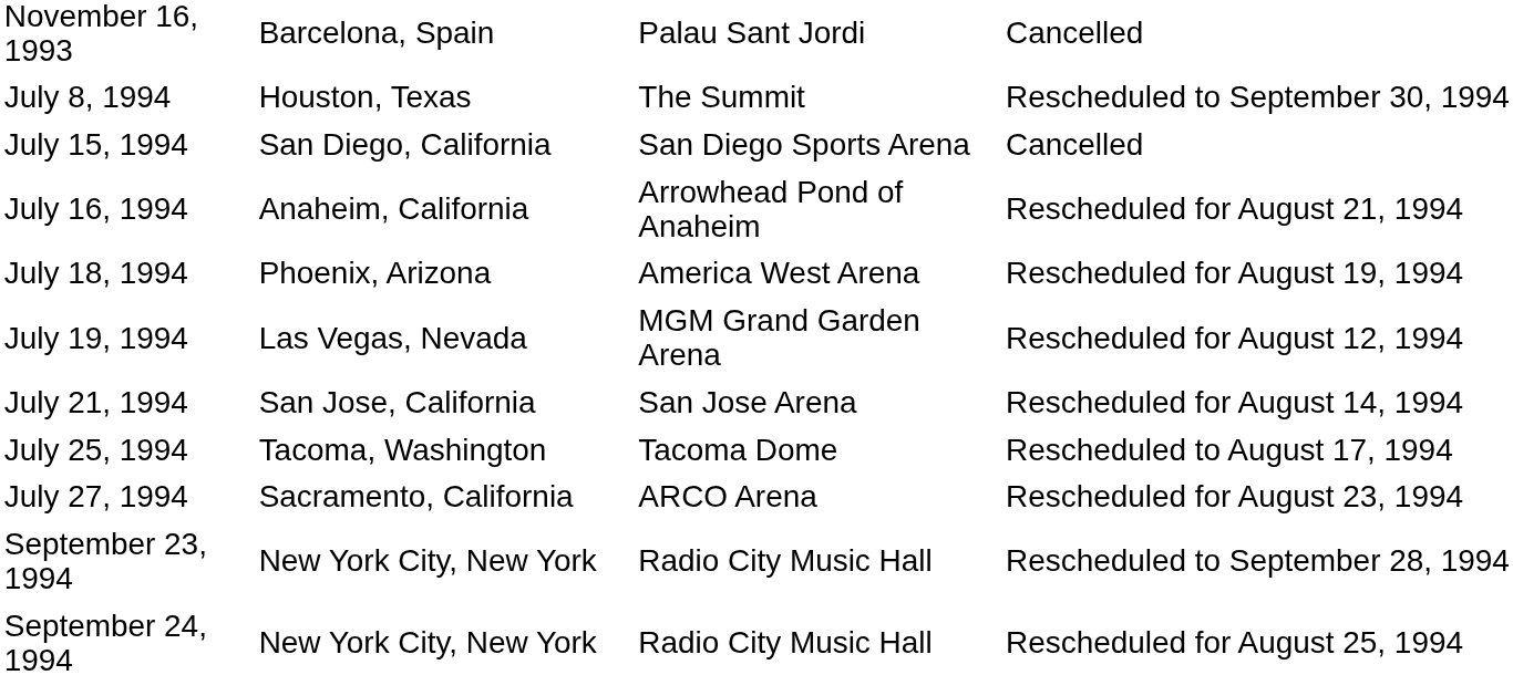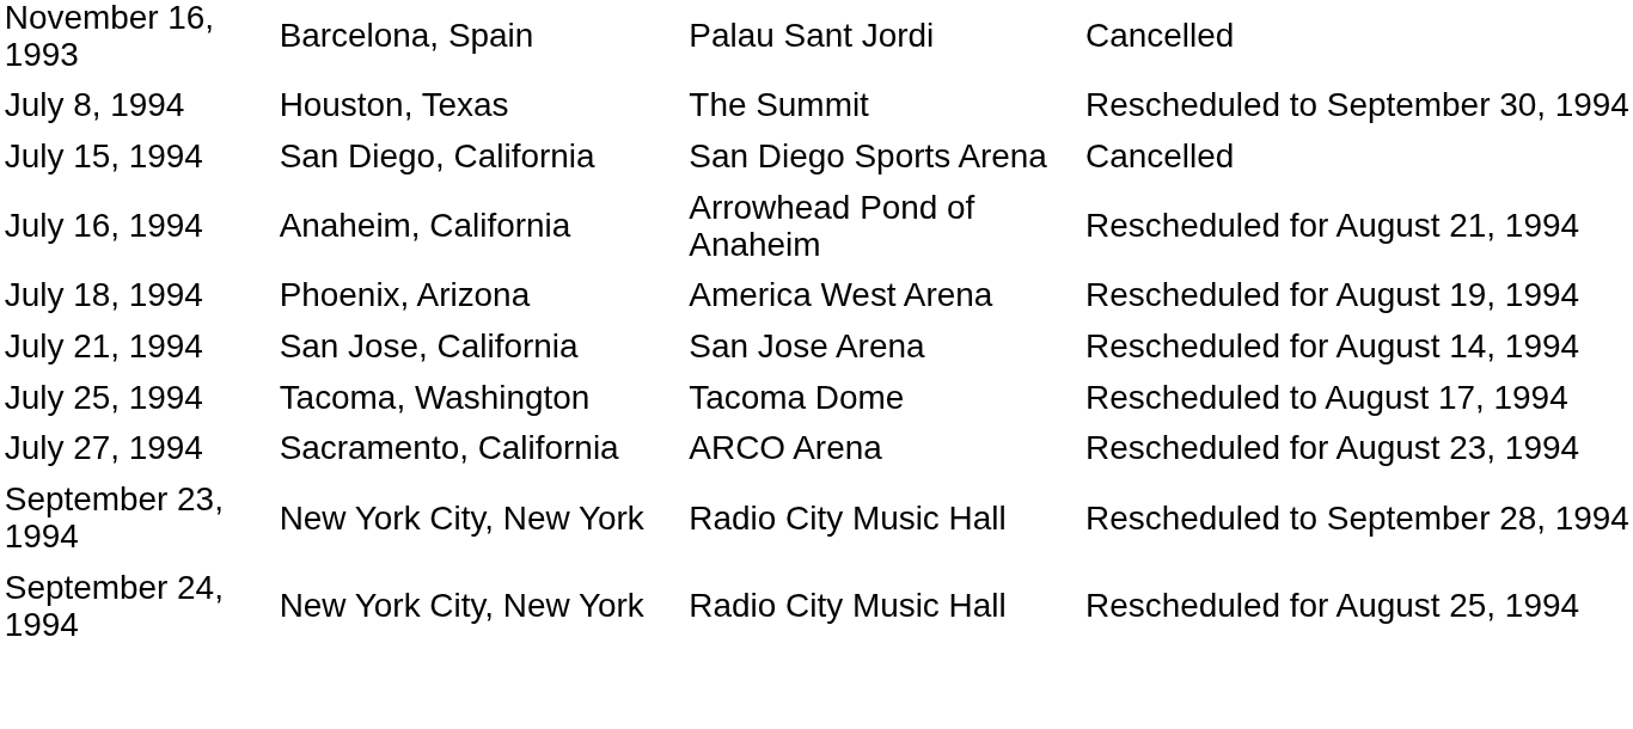- row: July 19, 1994 | Las Vegas, Nevada | MGM Grand Garden Arena | Rescheduled for August 12, 1994
